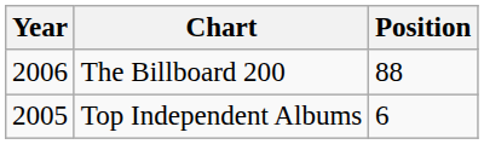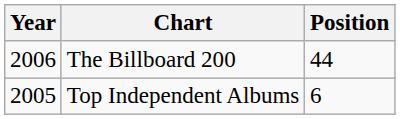The Billboard 200 | Position: 88 -> 44
